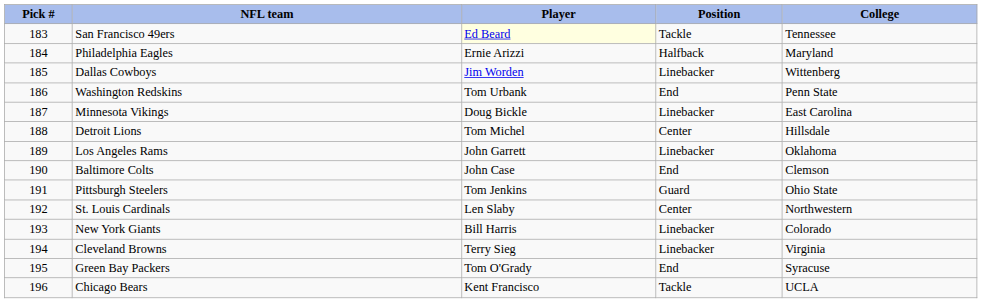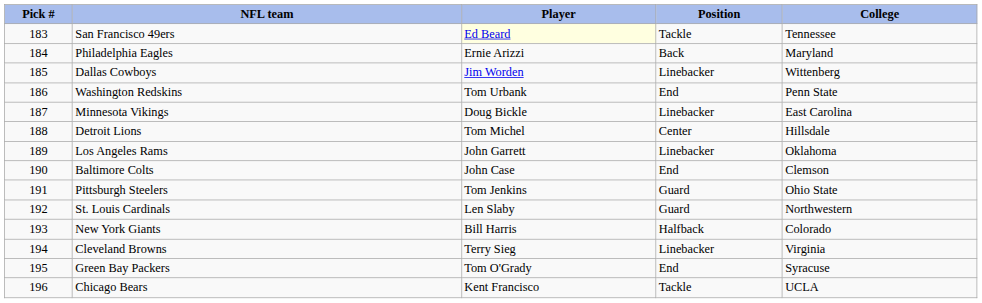Philadelphia Eagles | Position: Halfback -> Back
St. Louis Cardinals | Position: Center -> Guard
New York Giants | Position: Linebacker -> Halfback
